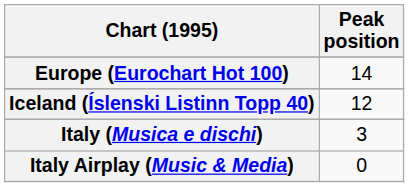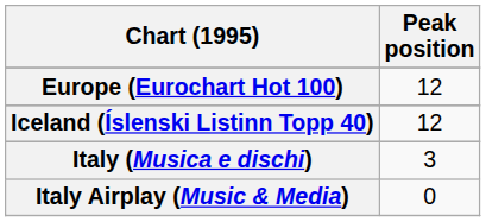Europe (Eurochart Hot 100) | Peak position: 14 -> 12
